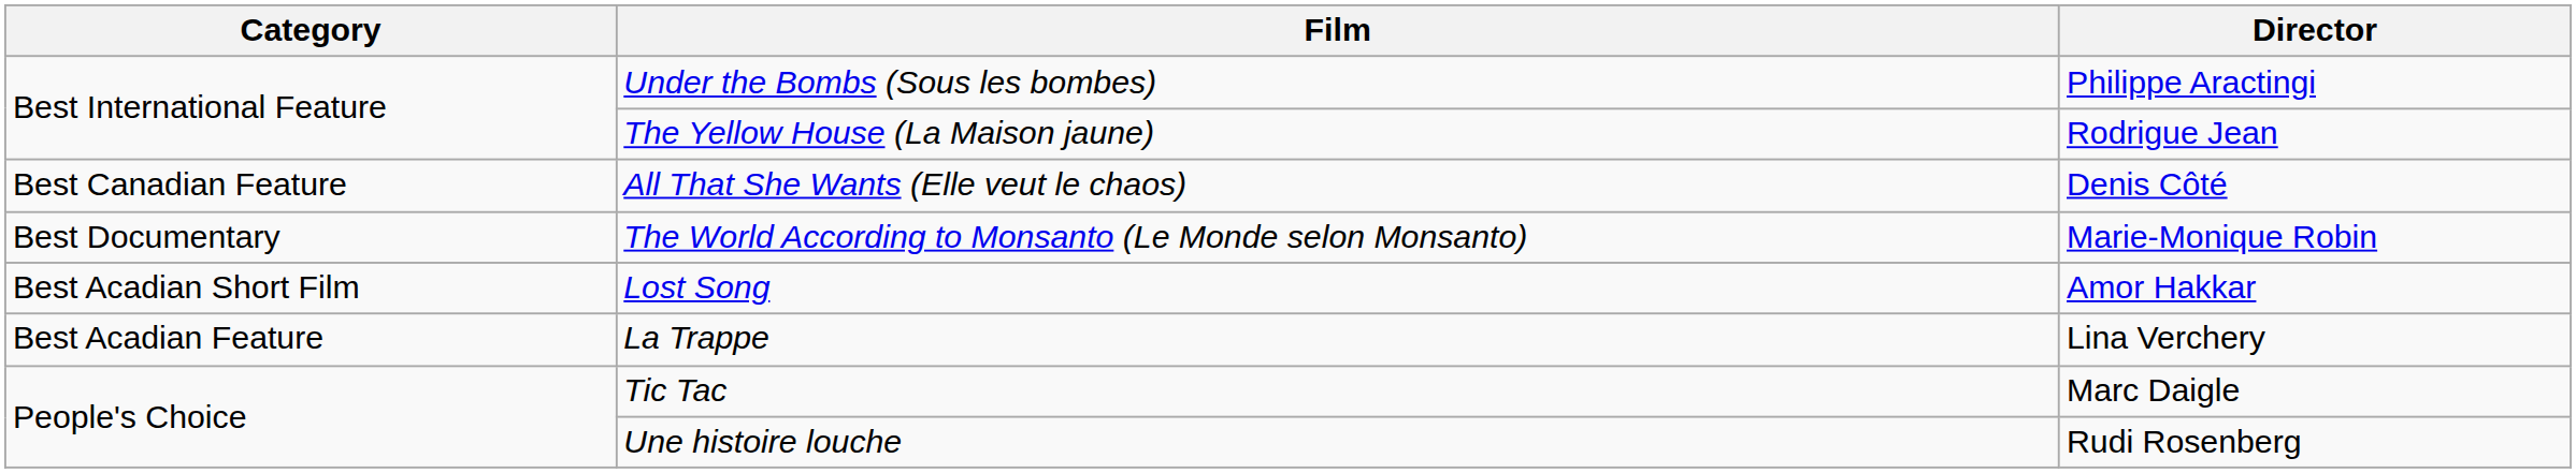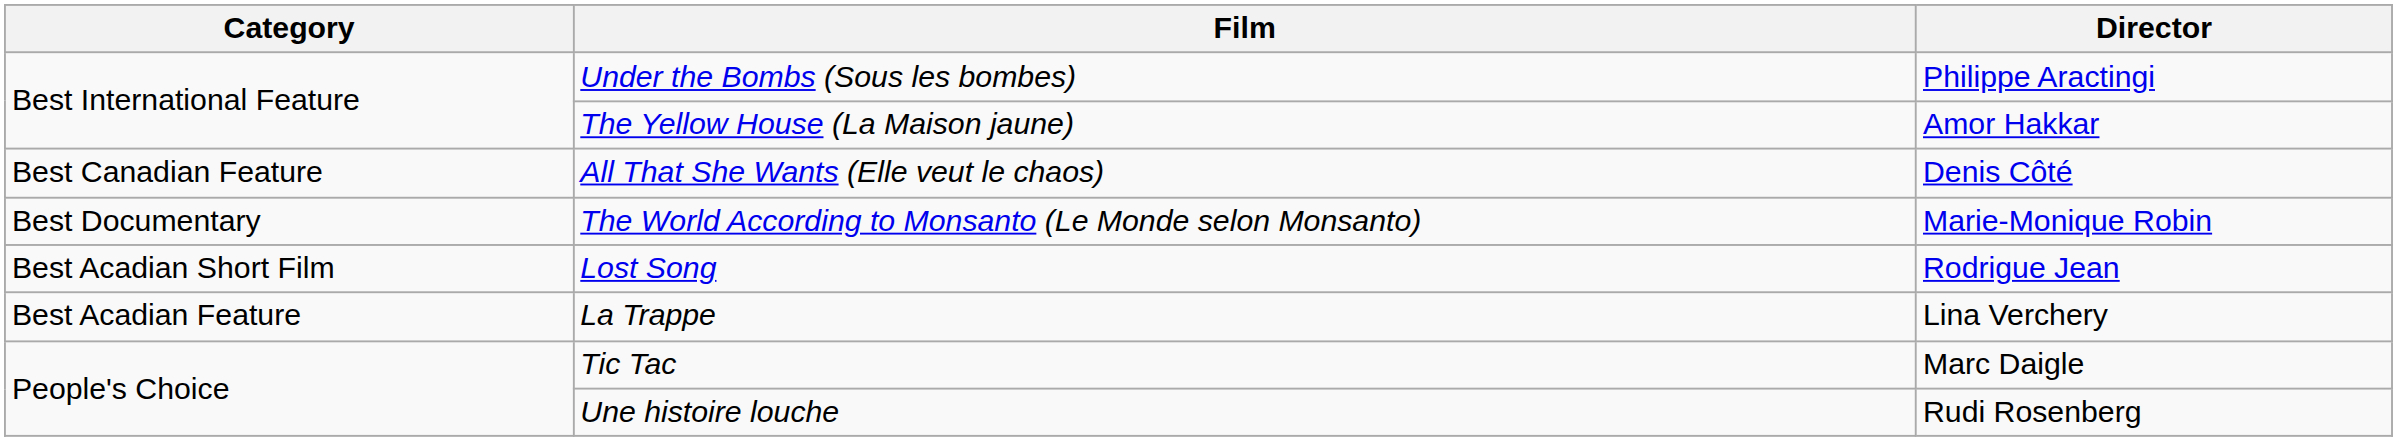The Yellow House (La Maison jaune) | Director: Rodrigue Jean -> Amor Hakkar
Lost Song | Director: Amor Hakkar -> Rodrigue Jean
